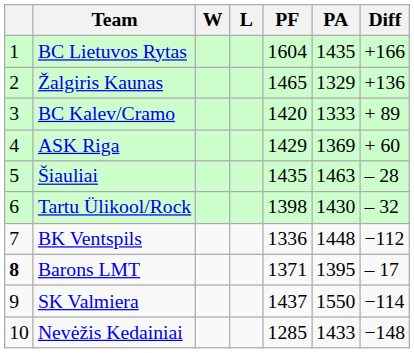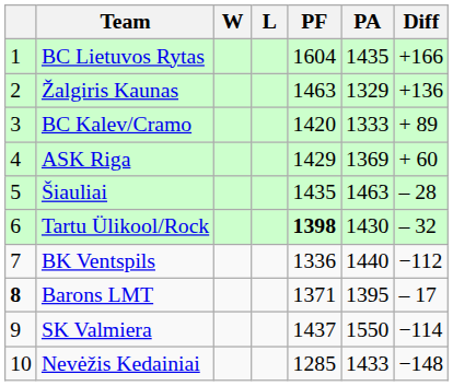Žalgiris Kaunas | PF: 1465 -> 1463
Tartu Ülikool/Rock | PF: normal -> bold
BK Ventspils | PA: 1448 -> 1440
